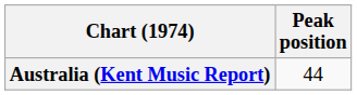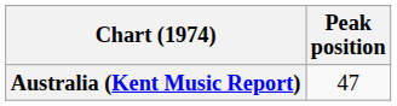Australia (Kent Music Report) | Peak position: 44 -> 47
